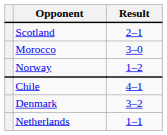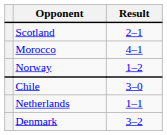Morocco | Result: 3–0 -> 4–1
Chile | Result: 4–1 -> 3–0
rows swapped: Denmark <-> Netherlands
